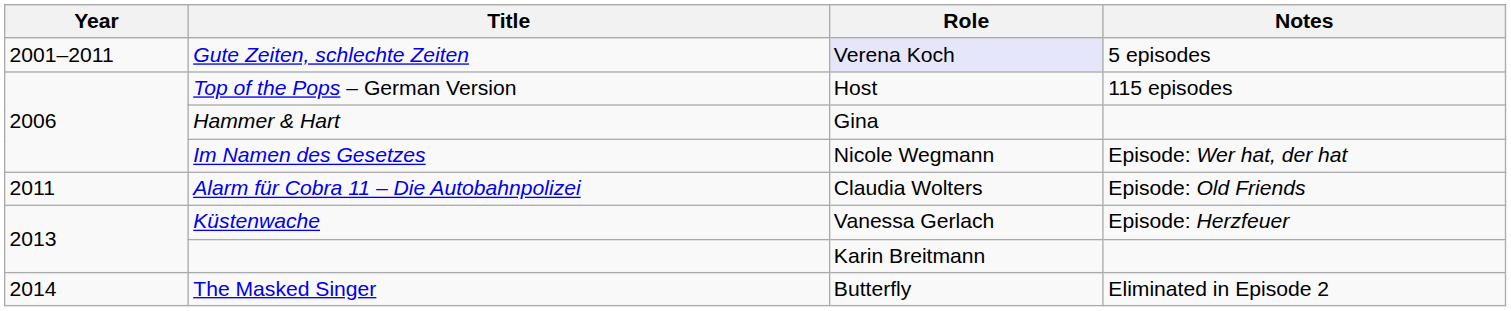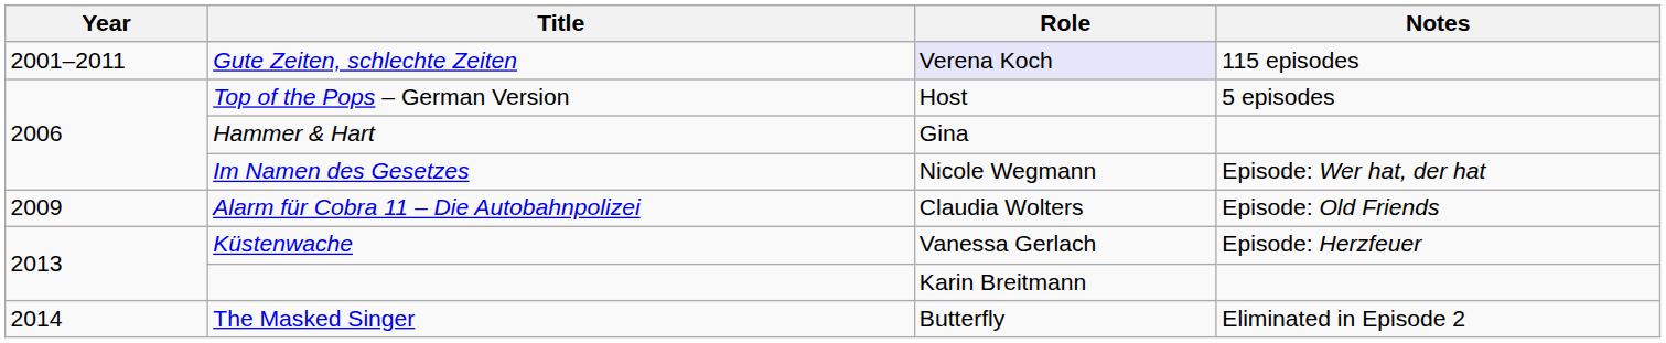Gute Zeiten, schlechte Zeiten | Notes: 5 episodes -> 115 episodes
Top of the Pops – German Version | Notes: 115 episodes -> 5 episodes
Alarm für Cobra 11 – Die Autobahnpolizei | Year: 2011 -> 2009
